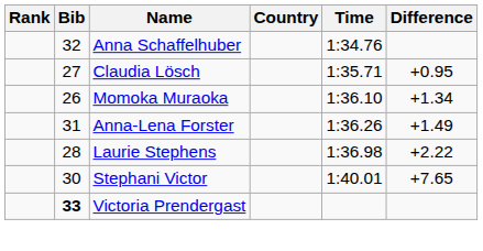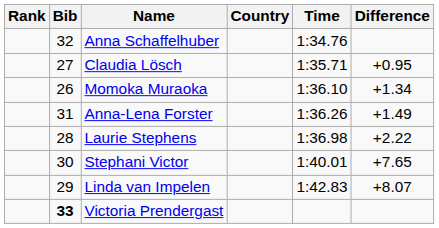+ row: 29 | Linda van Impelen | 1:42.83 | +8.07
